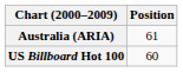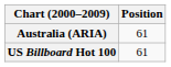US Billboard Hot 100 | Position: 60 -> 61
